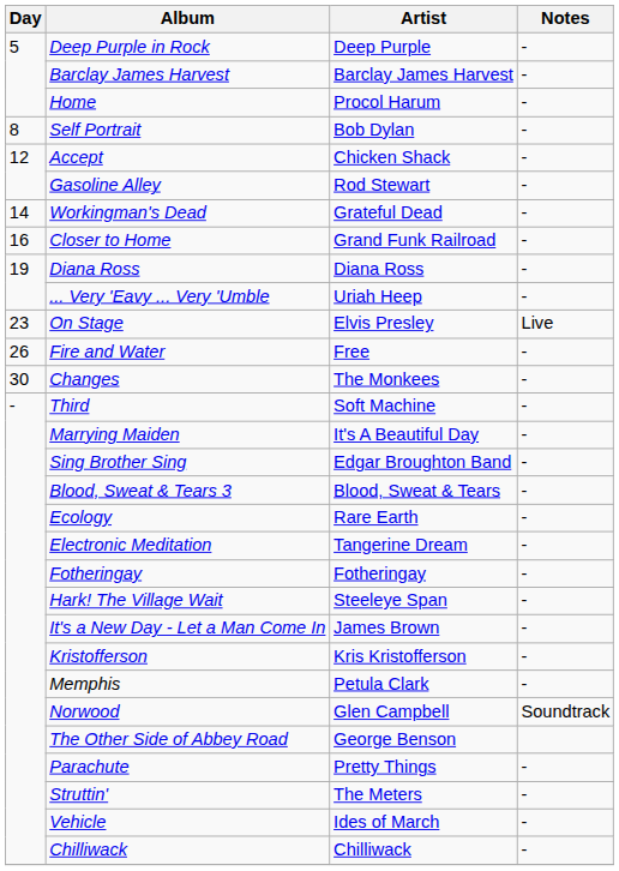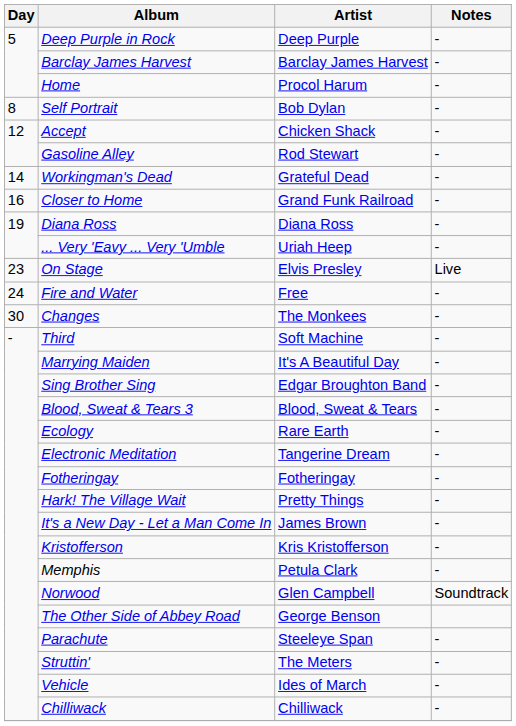Fire and Water | Day: 26 -> 24
Hark! The Village Wait | Artist: Steeleye Span -> Pretty Things
Parachute | Artist: Pretty Things -> Steeleye Span
